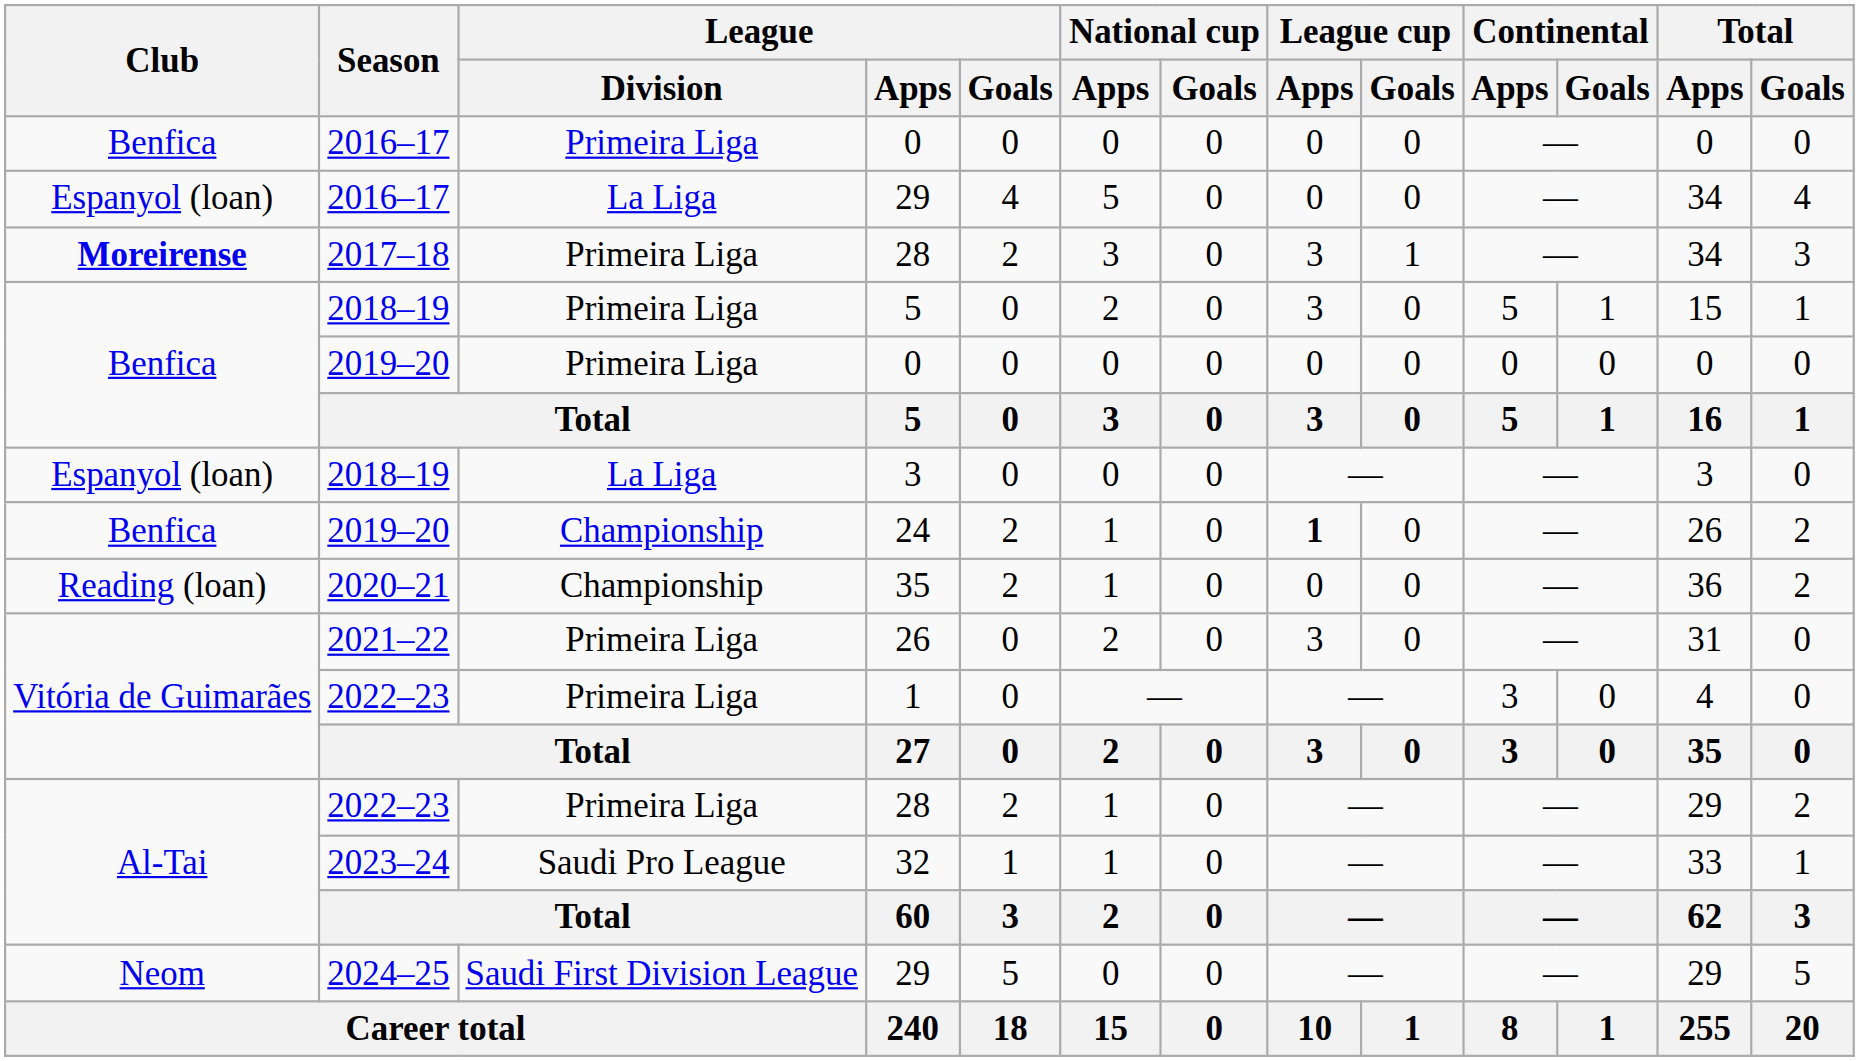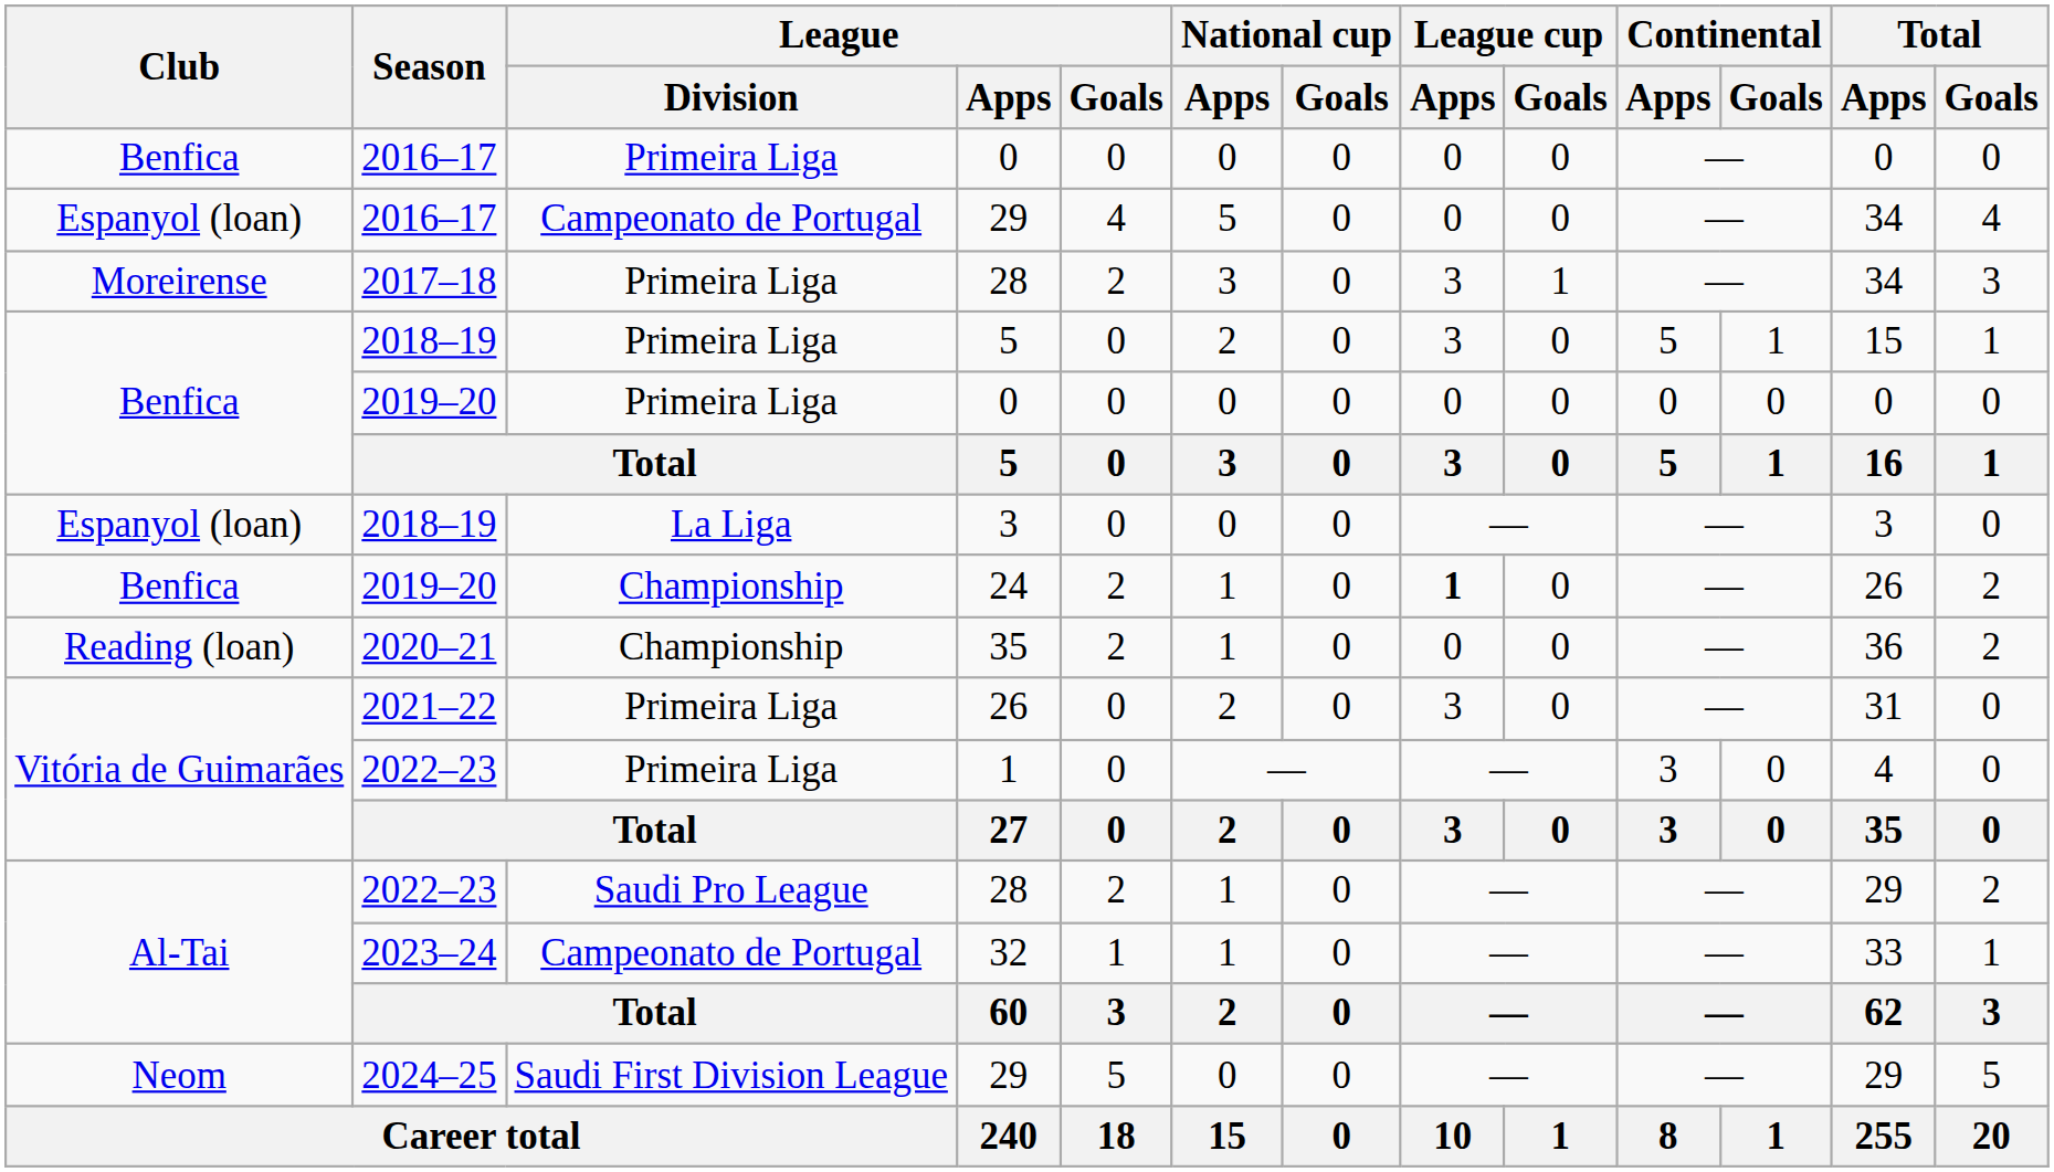2016–17 / 29 | League / Division: La Liga -> Campeonato de Portugal
2017–18 / 28 | Club: bold -> normal
2022–23 / 28 | League / Division: Primeira Liga -> Saudi Pro League
32 | League / Division: Saudi Pro League -> Campeonato de Portugal
